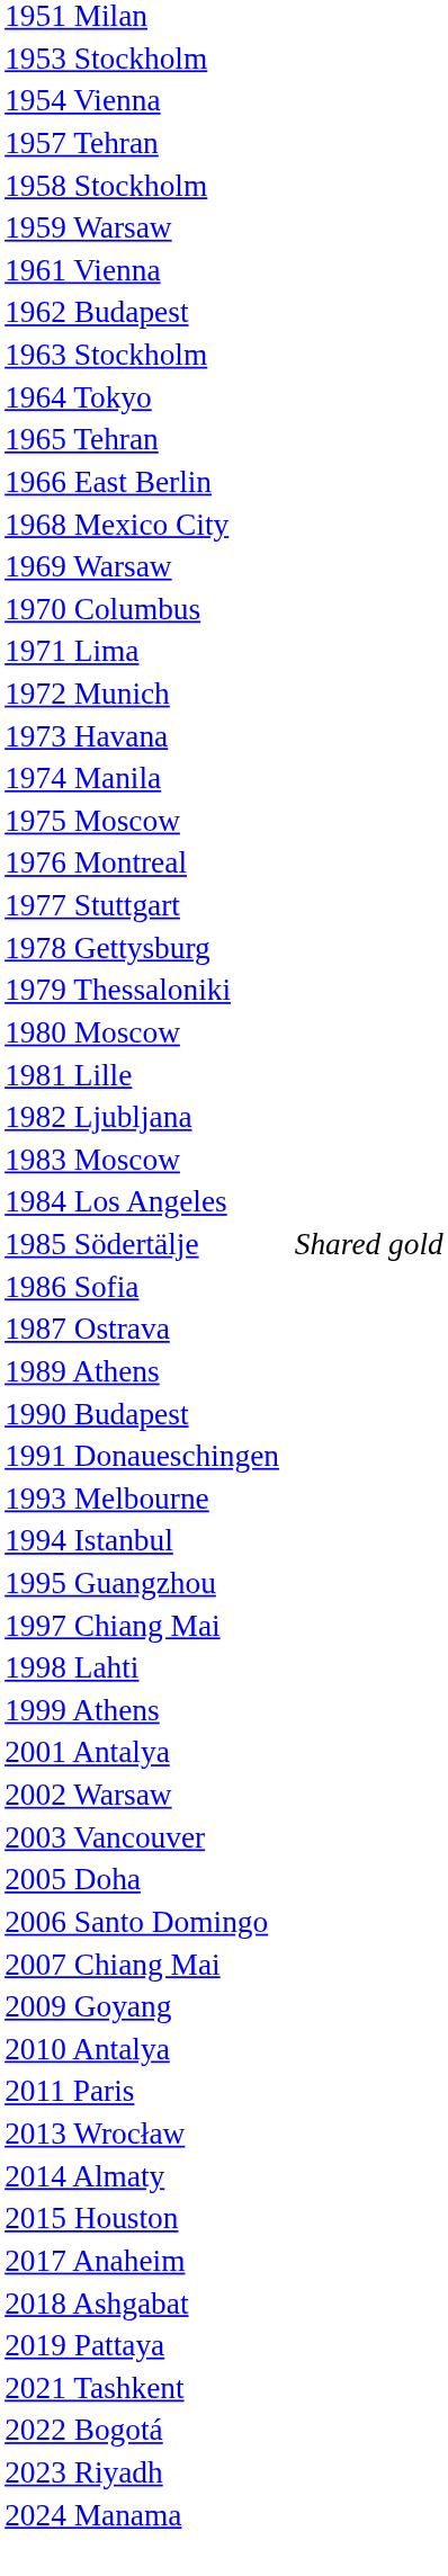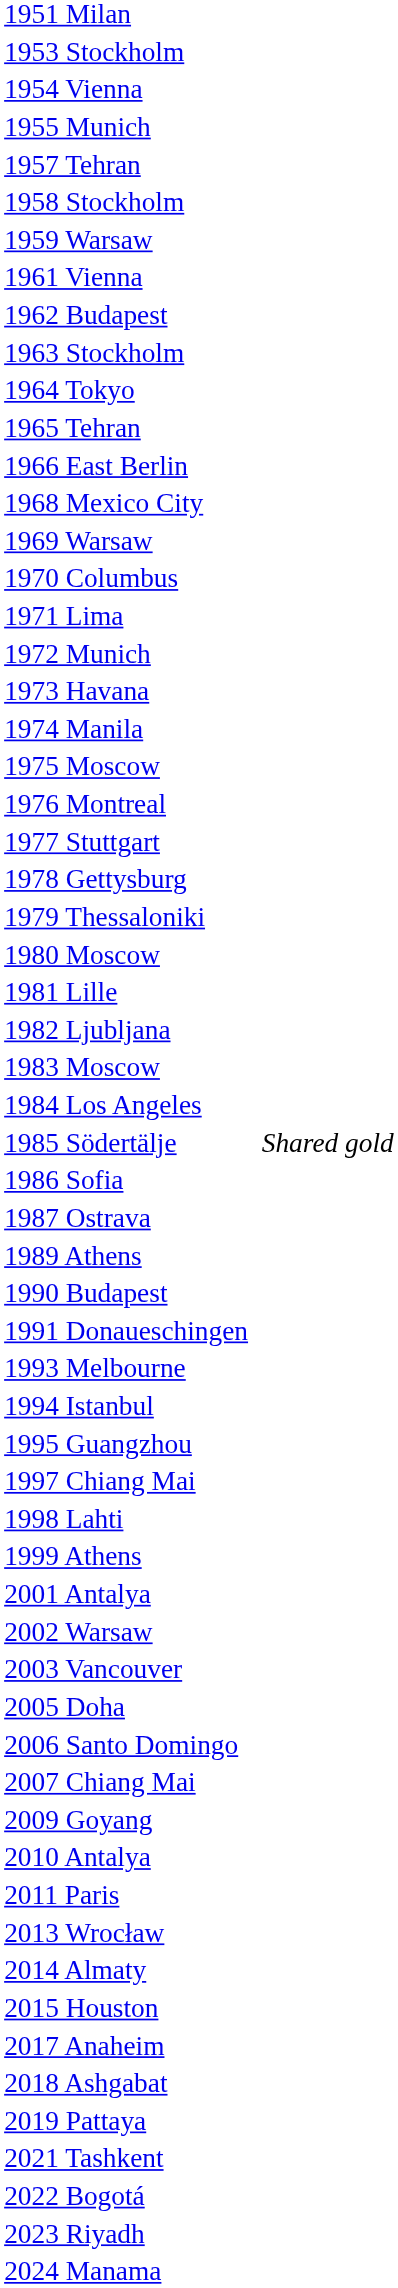+ row: 1955 Munich
